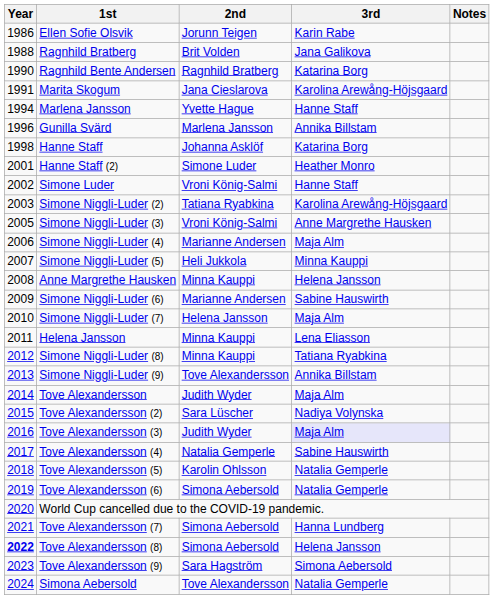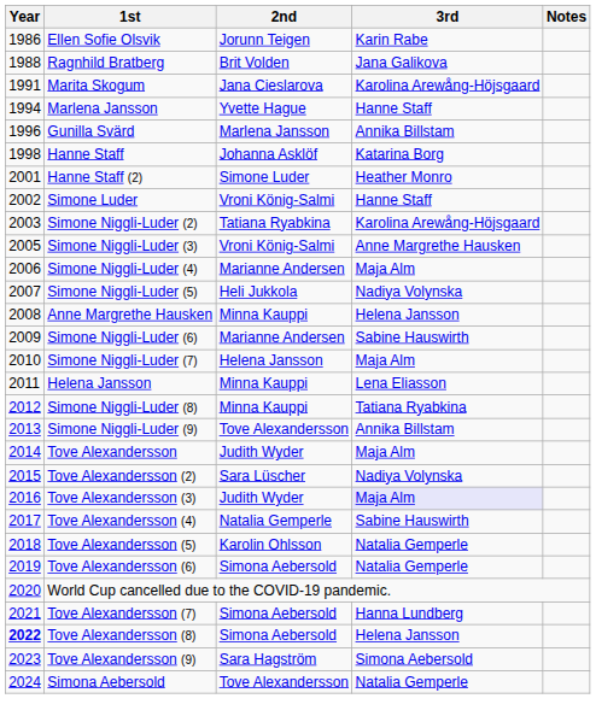- row: 1990 | Ragnhild Bente Andersen | Ragnhild Bratberg | Katarina Borg
Simone Niggli-Luder (5) | 3rd: Minna Kauppi -> Nadiya Volynska
